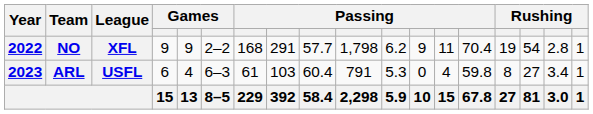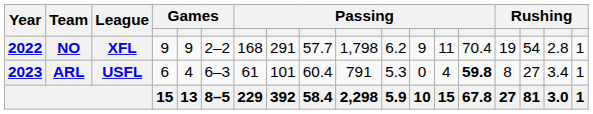ARL | column 8: 103 -> 101
ARL | column 14: normal -> bold
